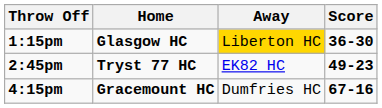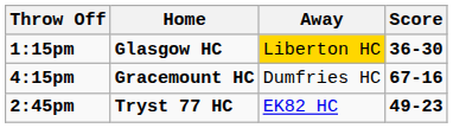rows swapped: 2:45pm <-> 4:15pm
